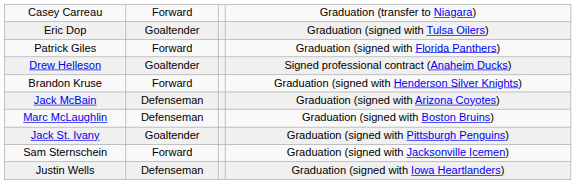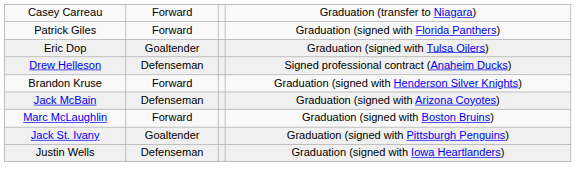rows swapped: Eric Dop <-> Patrick Giles
Drew Helleson | column 2: Goaltender -> Defenseman
Marc McLaughlin | column 2: Defenseman -> Forward
- row: Sam Sternschein | Forward | Graduation (signed with Jacksonville Icemen)
